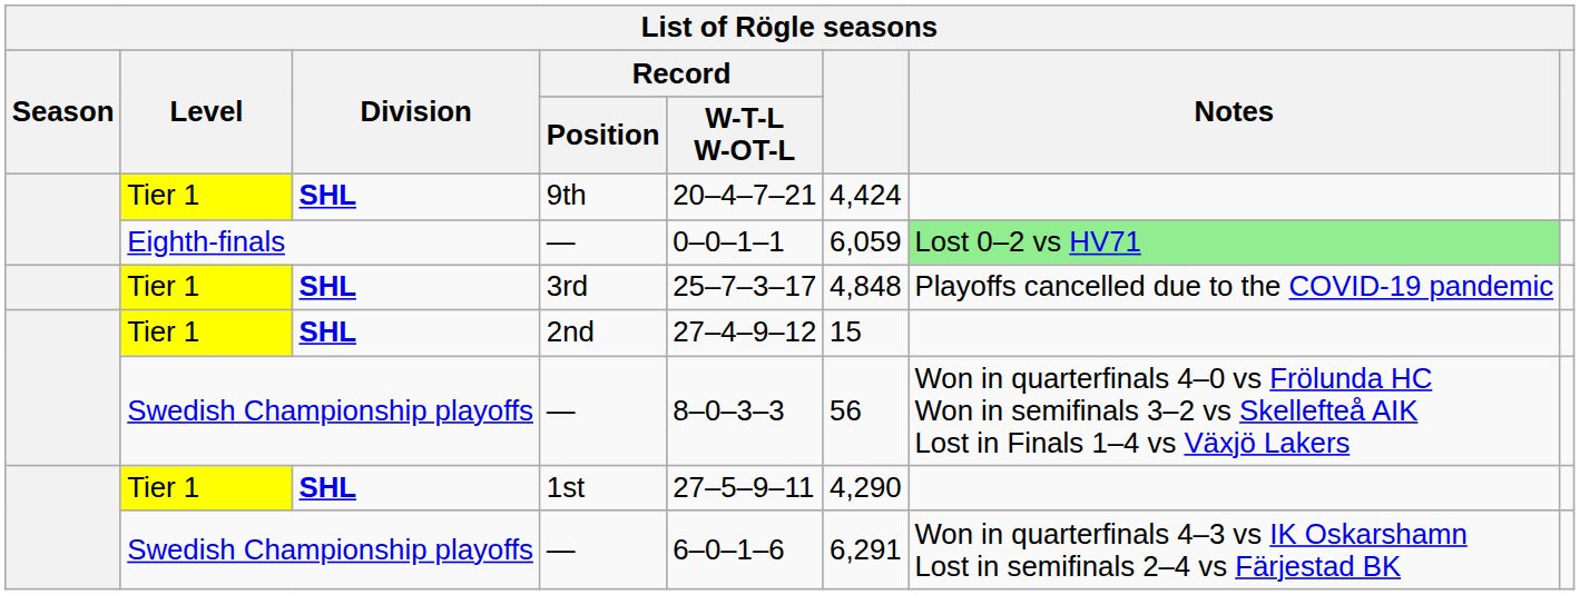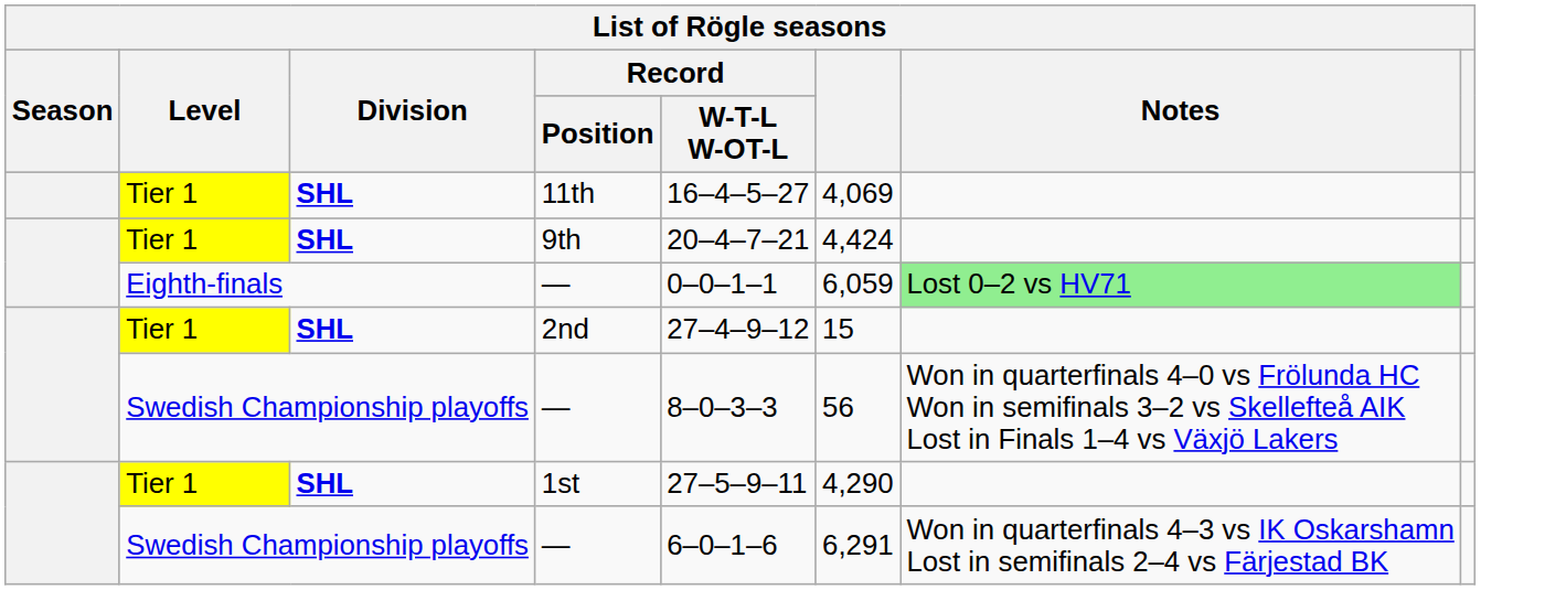+ row: Tier 1 | SHL | 11th | 16–4–5–27 | 4,069
- row: Tier 1 | SHL | 3rd | 25–7–3–17 | 4,848 | Playoffs cancelled due to the COVID-19 pandemic
